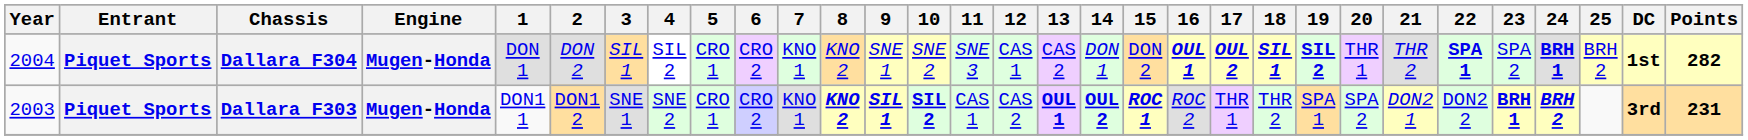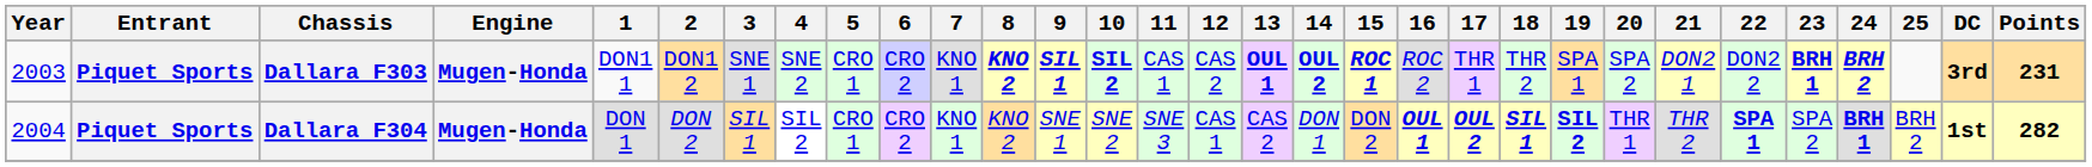rows swapped: Dallara F303 <-> Dallara F304
